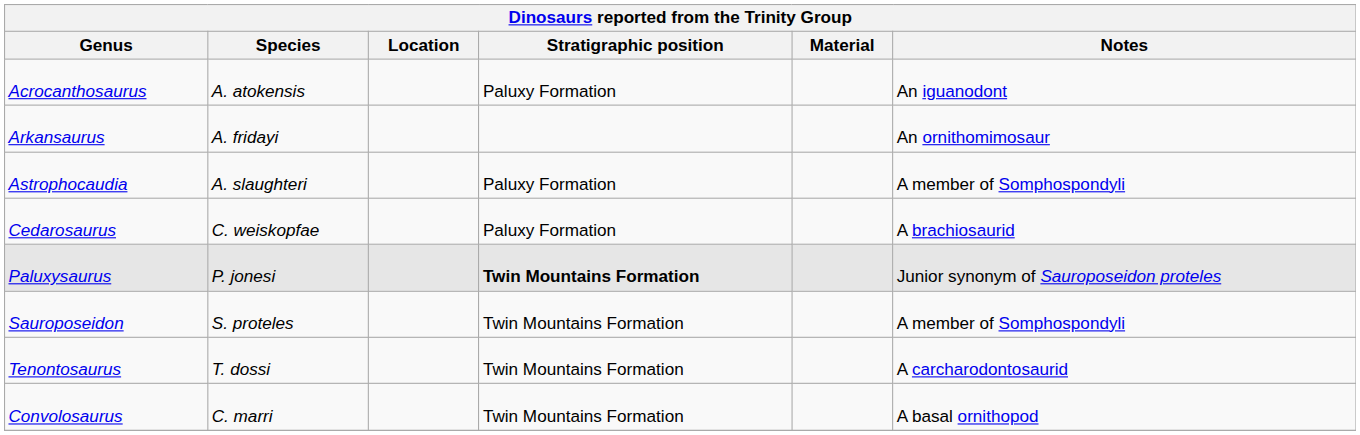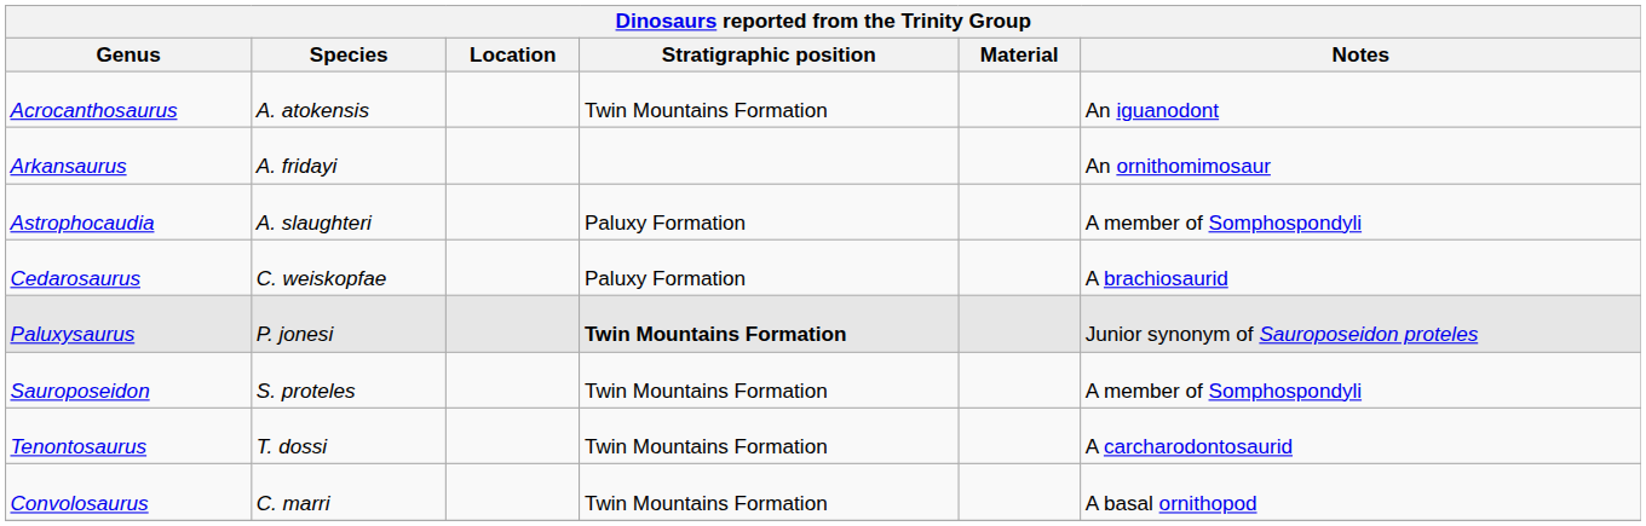Acrocanthosaurus | Stratigraphic position: Paluxy Formation -> Twin Mountains Formation
